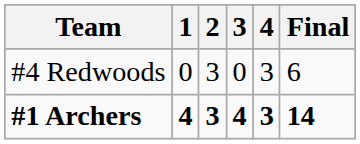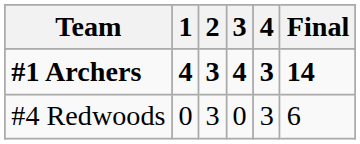rows swapped: #1 Archers <-> #4 Redwoods
